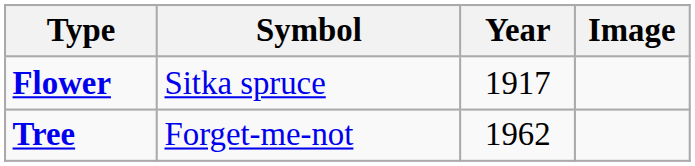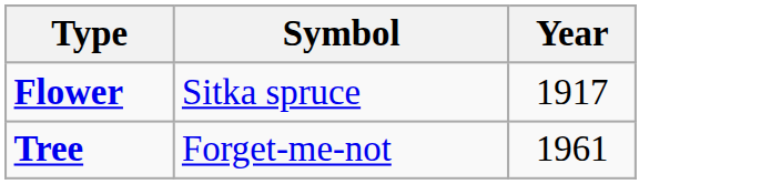- column: Image
Tree | Year: 1962 -> 1961
